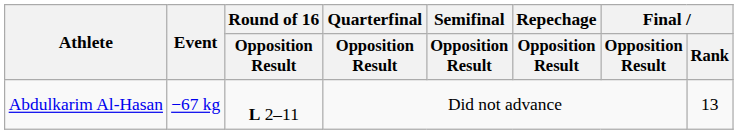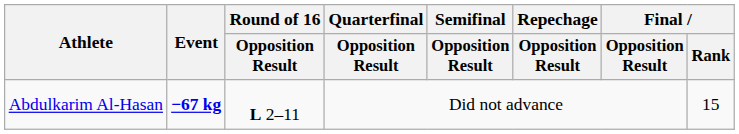Abdulkarim Al-Hasan | Event: normal -> bold
Abdulkarim Al-Hasan | Final / Rank: 13 -> 15
